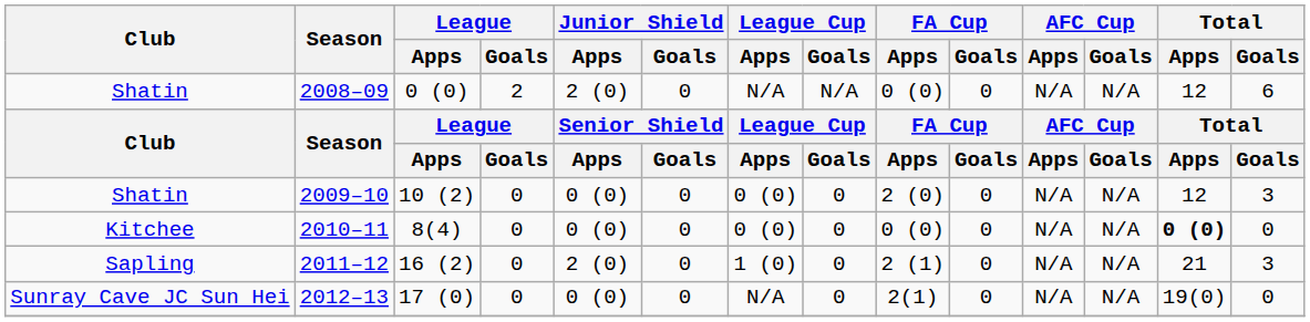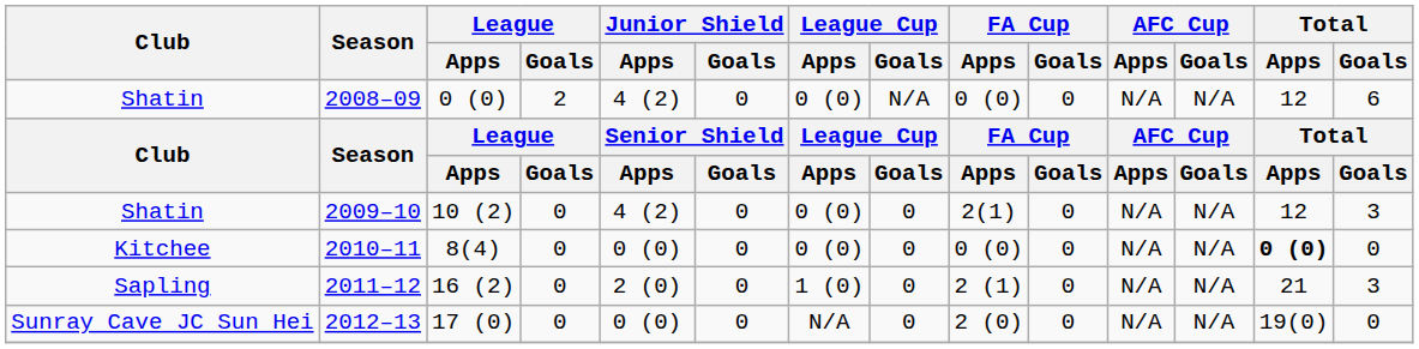2008–09 | Junior Shield / Apps: 2 (0) -> 4 (2)
2008–09 | League Cup / Apps: N/A -> 0 (0)
2009–10 | Junior Shield / Apps: 0 (0) -> 4 (2)
2009–10 | FA Cup / Apps: 2 (0) -> 2(1)
2012–13 | FA Cup / Apps: 2(1) -> 2 (0)
